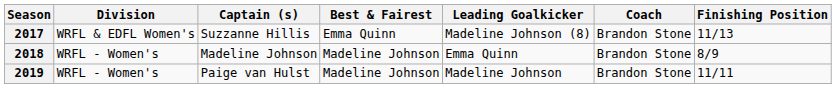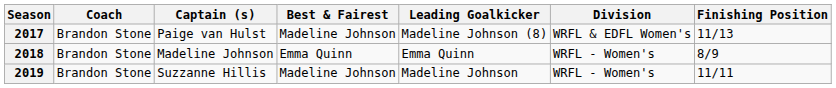columns swapped: Coach <-> Division
2017 | Captain (s): Suzzanne Hillis -> Paige van Hulst
2017 | Best & Fairest: Emma Quinn -> Madeline Johnson
2018 | Best & Fairest: Madeline Johnson -> Emma Quinn
2019 | Captain (s): Paige van Hulst -> Suzzanne Hillis
